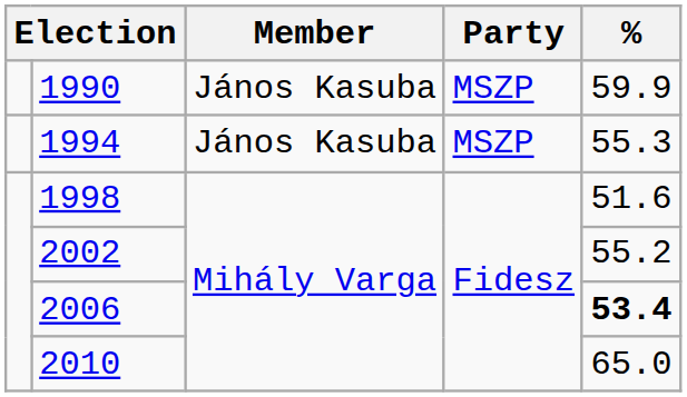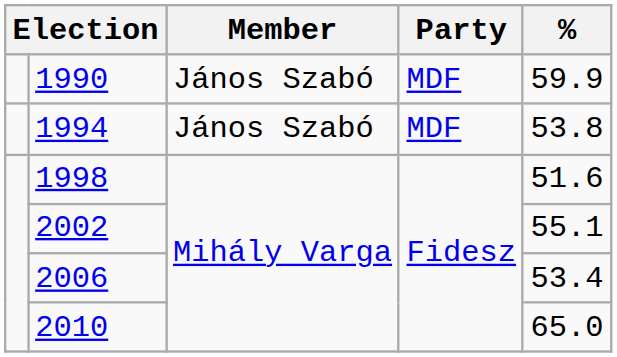1990 | Member: János Kasuba -> János Szabó
1990 | Party: MSZP -> MDF
1994 | Member: János Kasuba -> János Szabó
1994 | Party: MSZP -> MDF
1994 | %: 55.3 -> 53.8
2002 | %: 55.2 -> 55.1
2006 | %: bold -> normal
